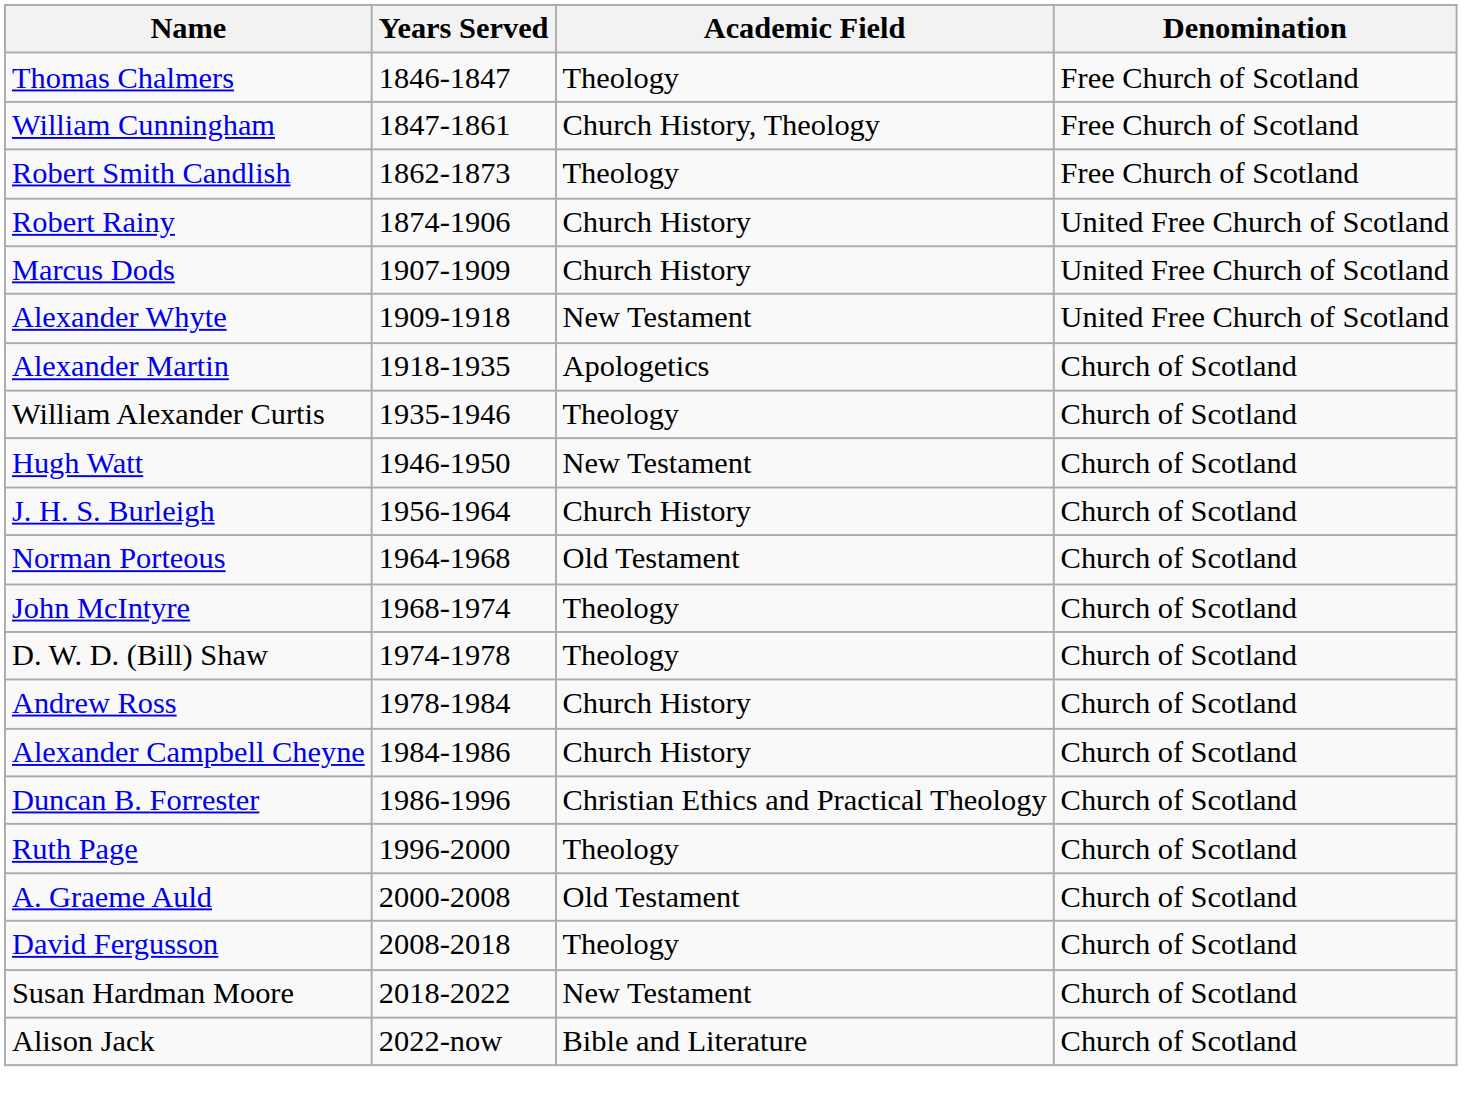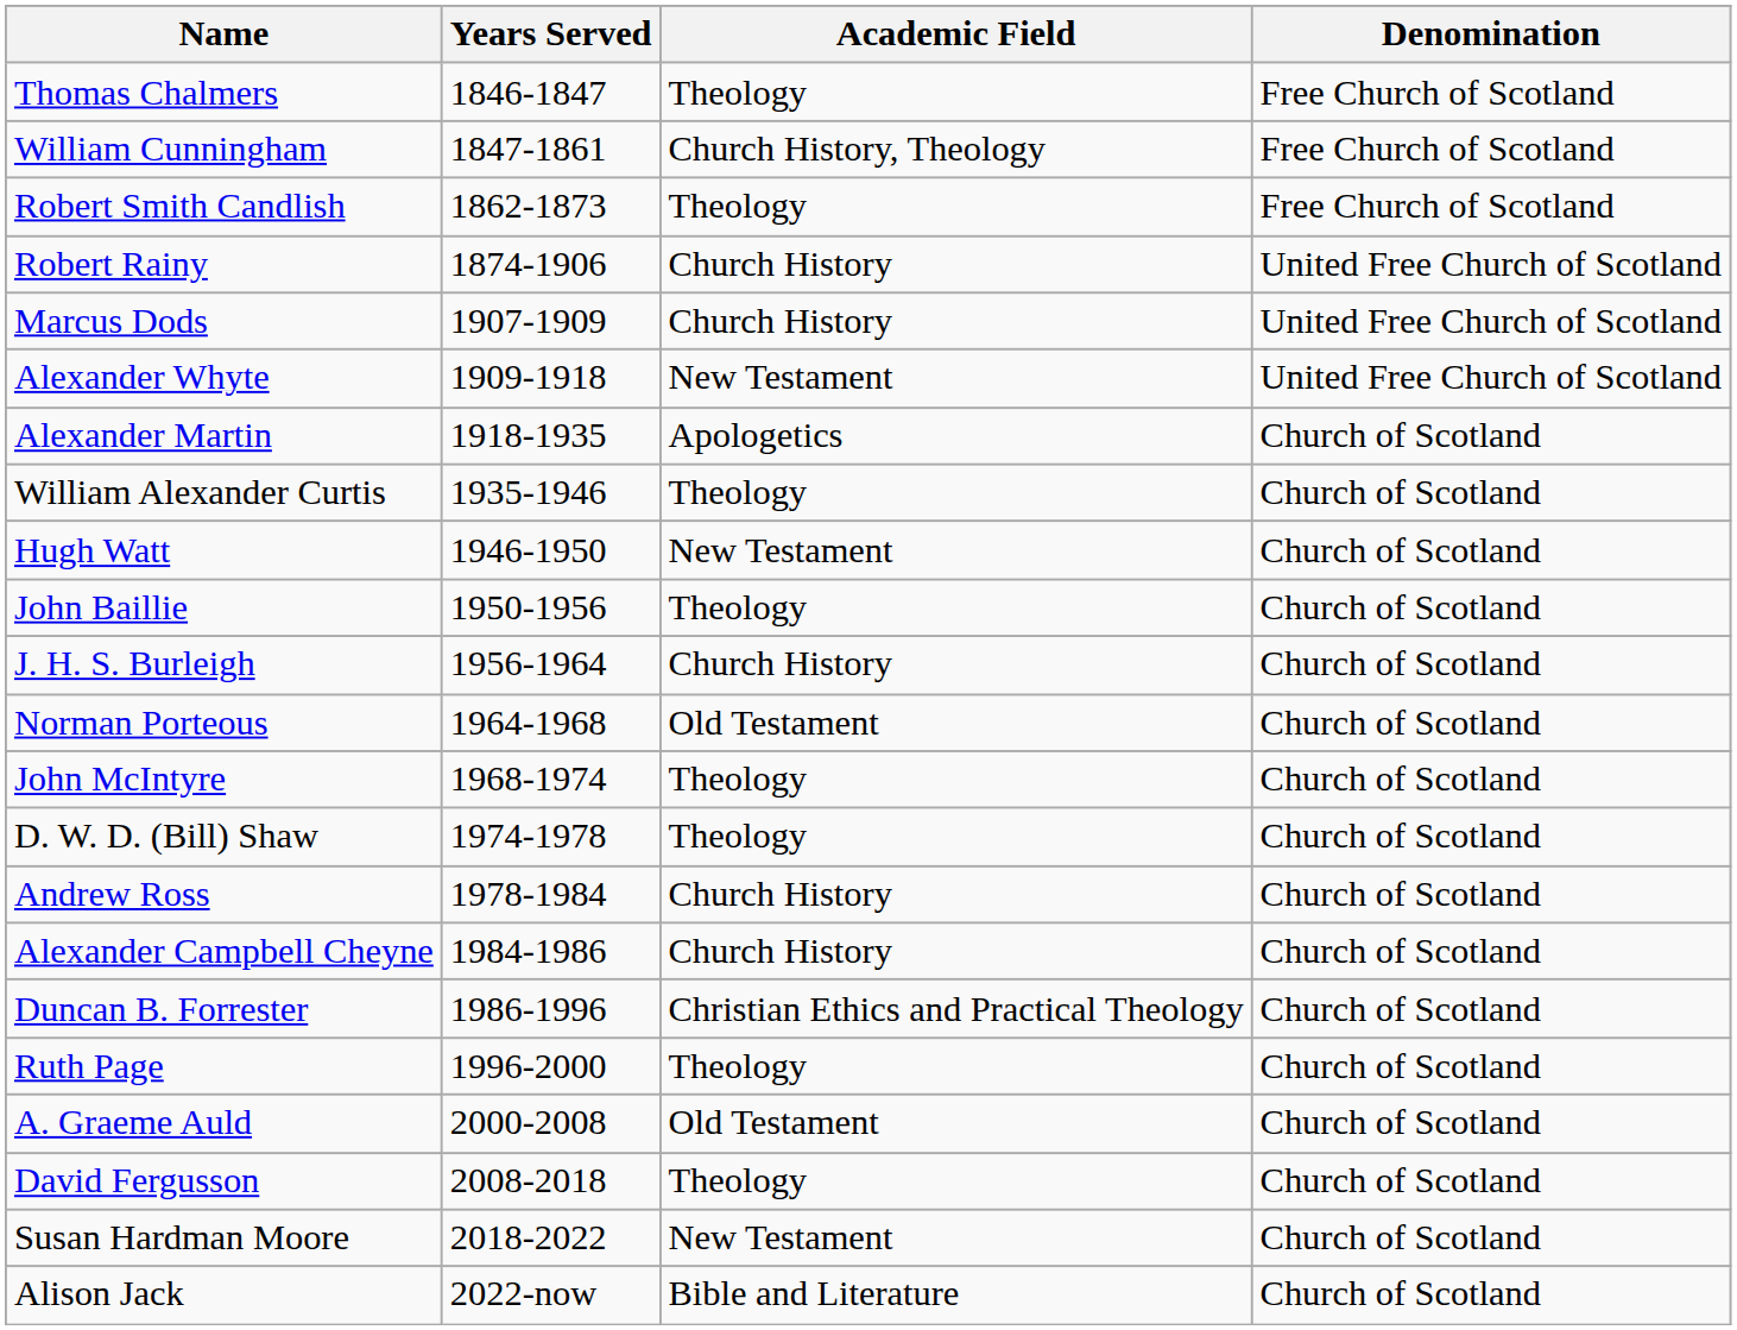+ row: John Baillie | 1950-1956 | Theology | Church of Scotland
